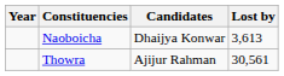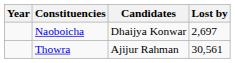Naoboicha | Lost by: 3,613 -> 2,697
